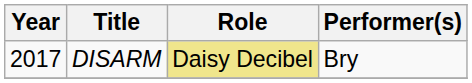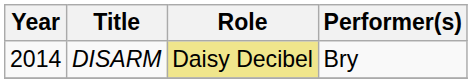DISARM | Year: 2017 -> 2014
